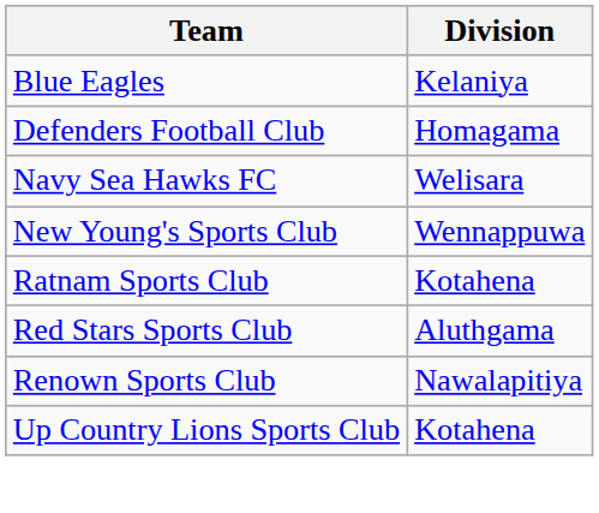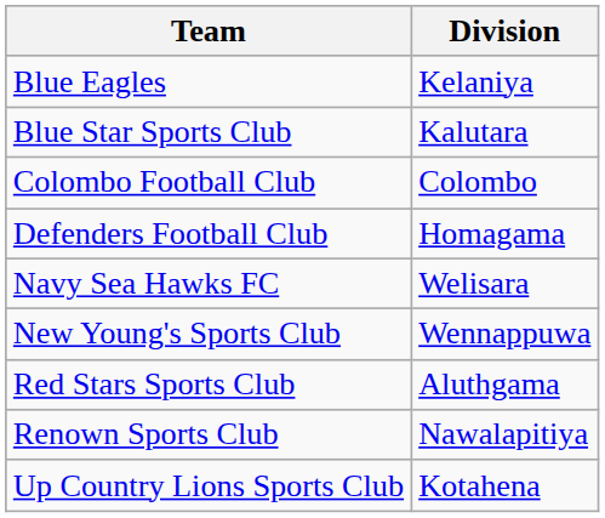+ row: Blue Star Sports Club | Kalutara
+ row: Colombo Football Club | Colombo
- row: Ratnam Sports Club | Kotahena
